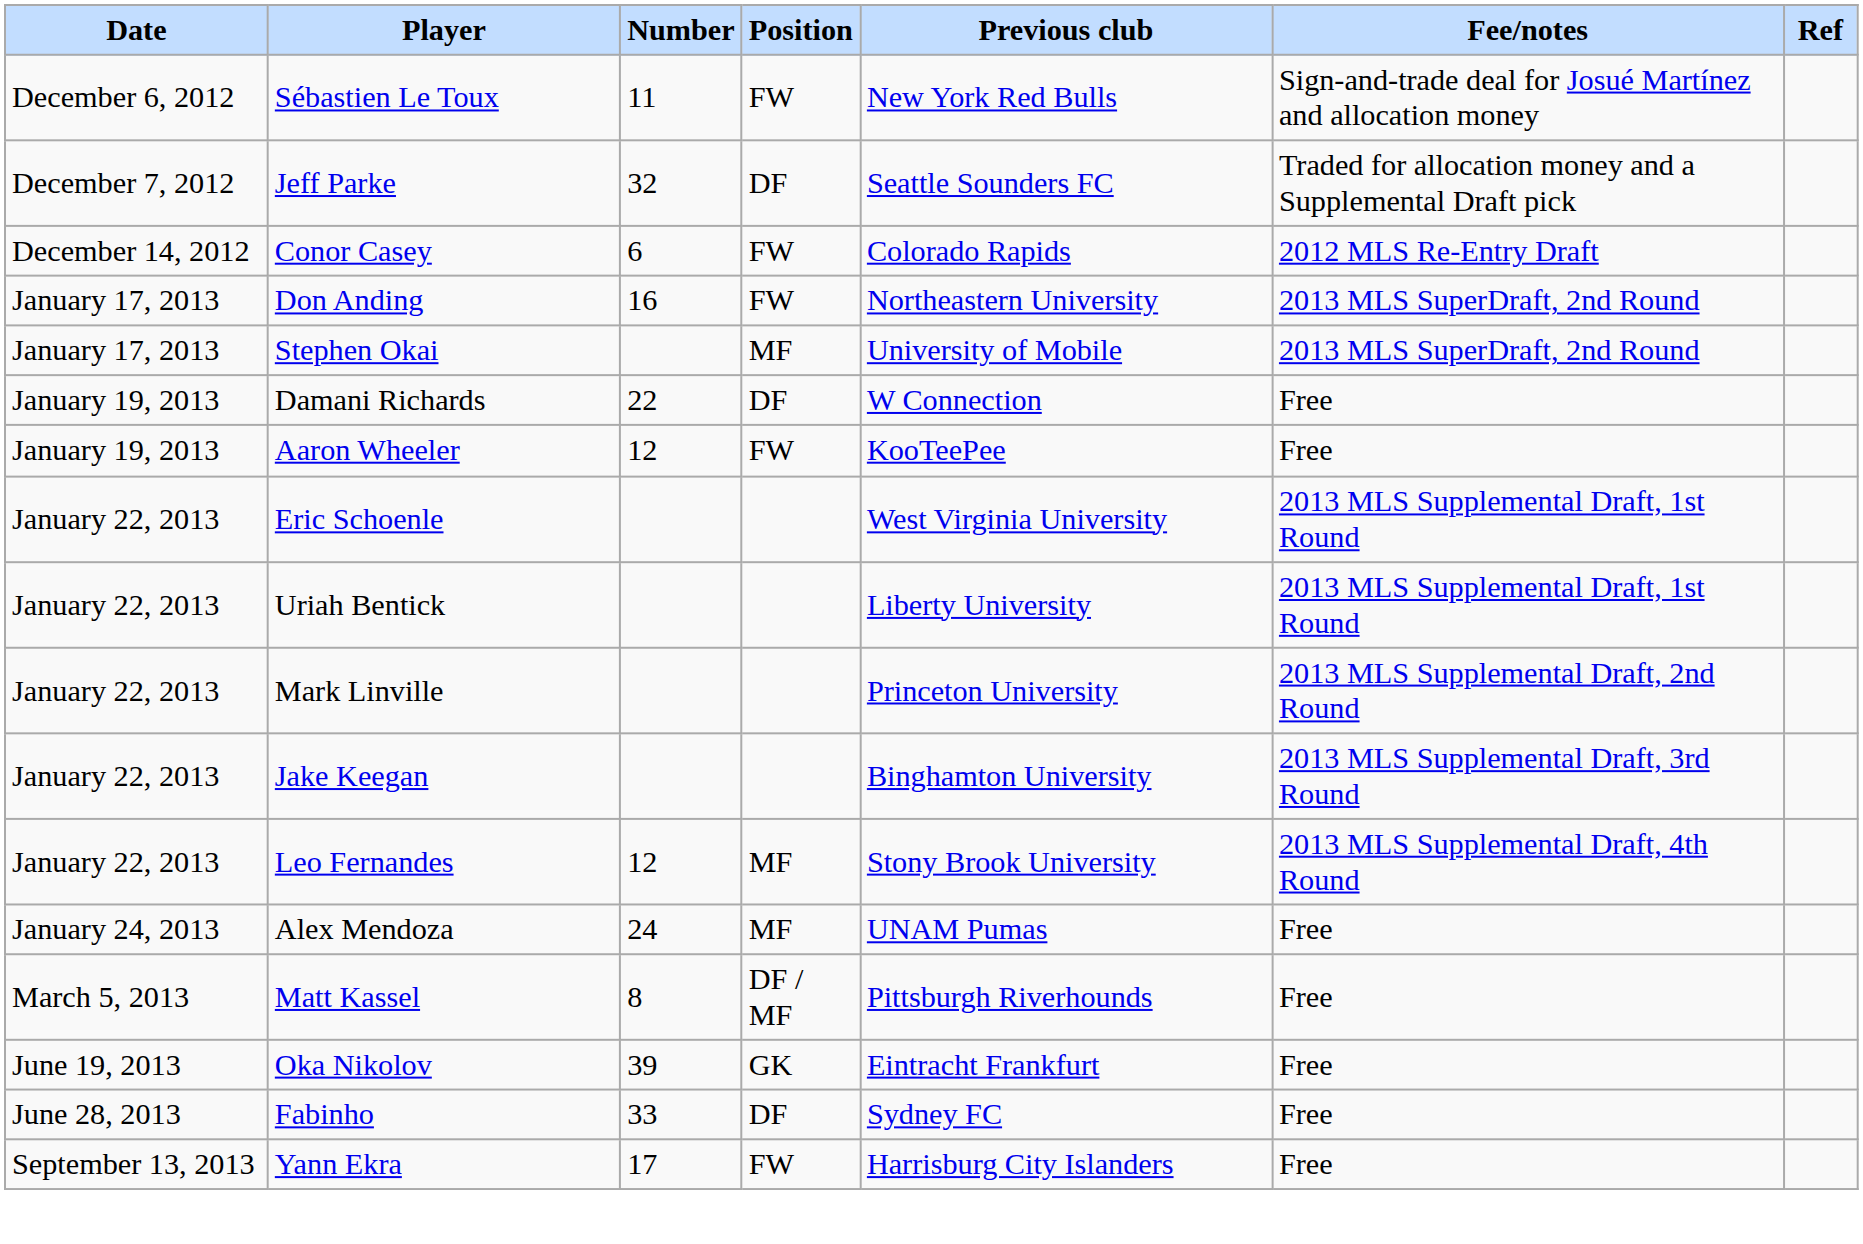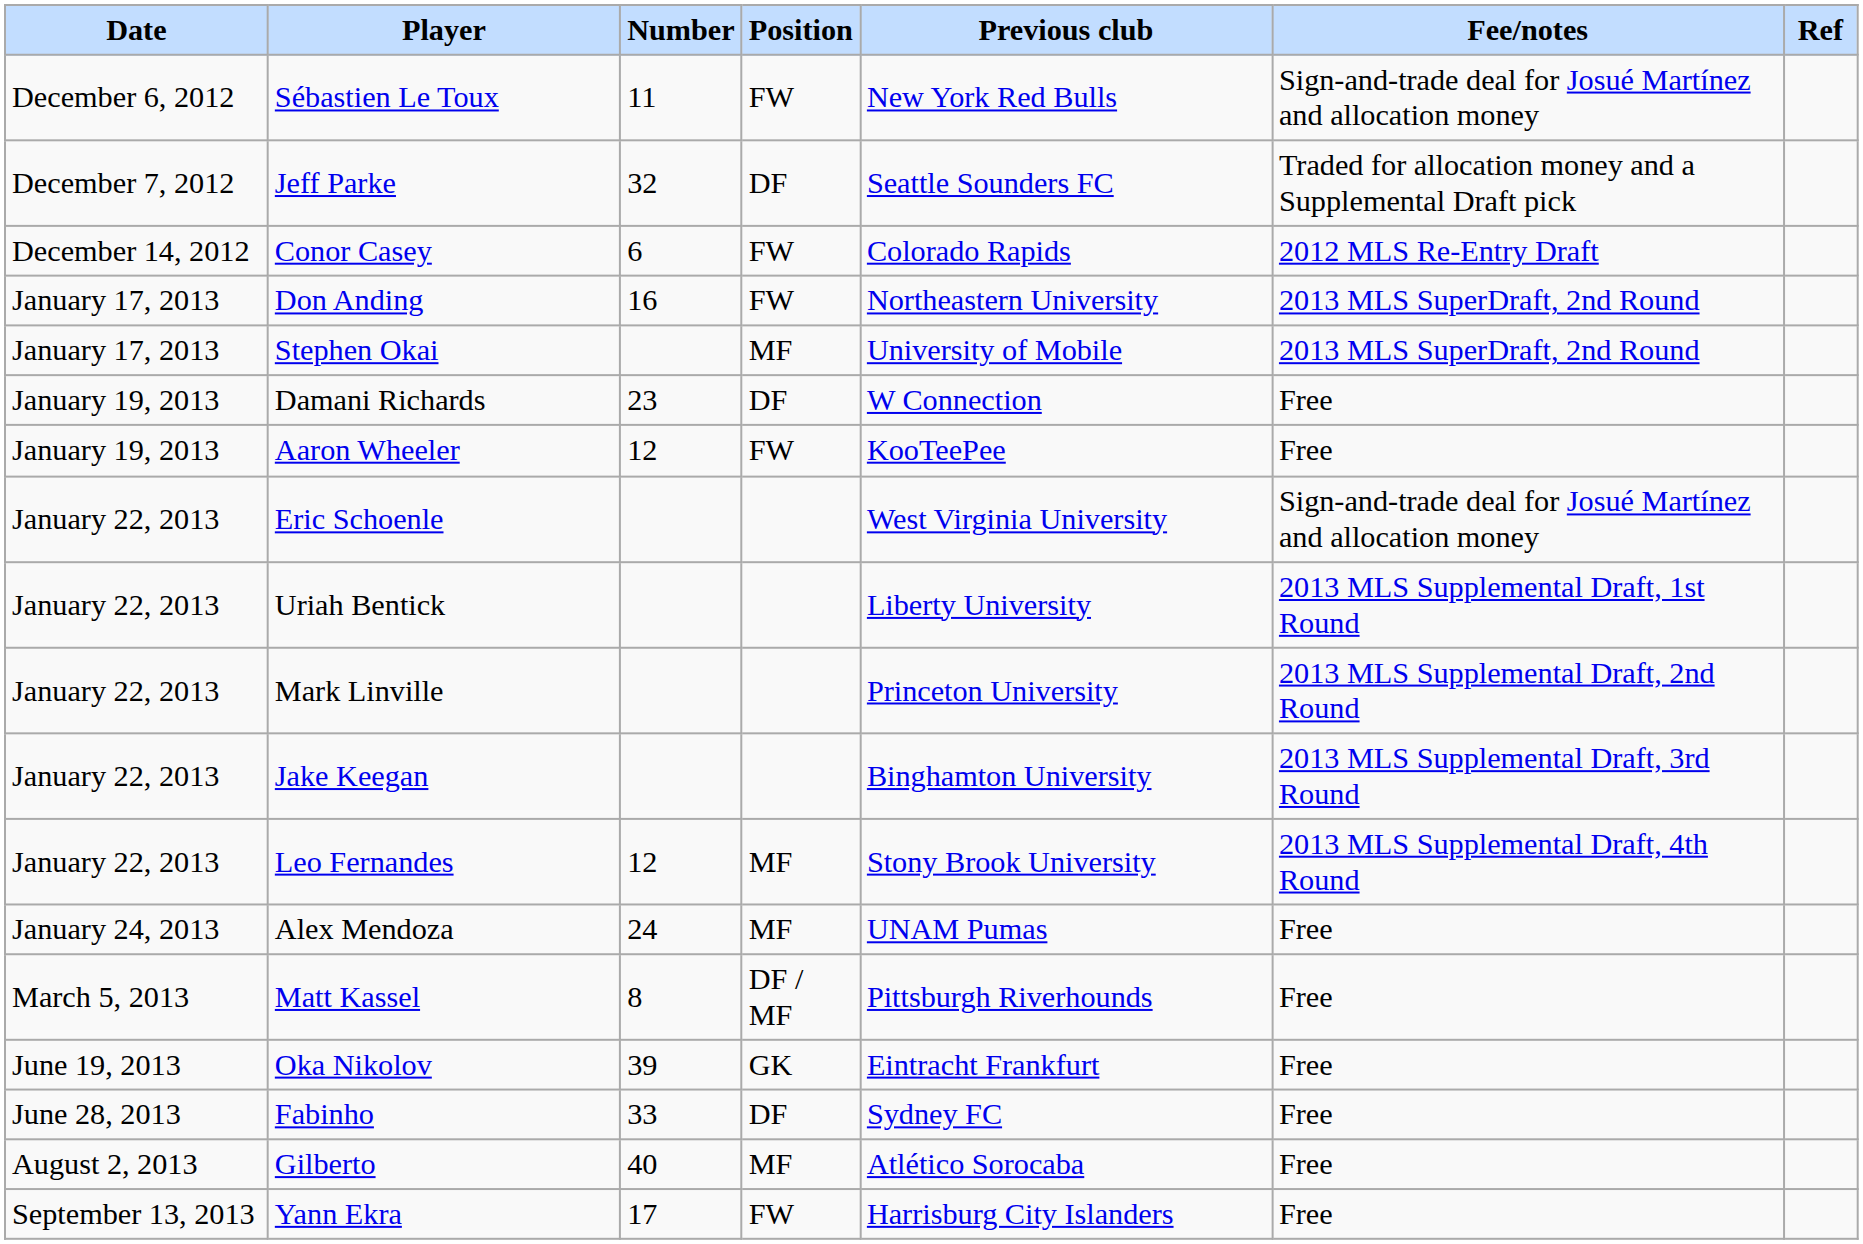Damani Richards | Number: 22 -> 23
Eric Schoenle | Fee/notes: 2013 MLS Supplemental Draft, 1st Round -> Sign-and-trade deal for Josué Martínez and allocation money
+ row: August 2, 2013 | Gilberto | 40 | MF | Atlético Sorocaba | Free
